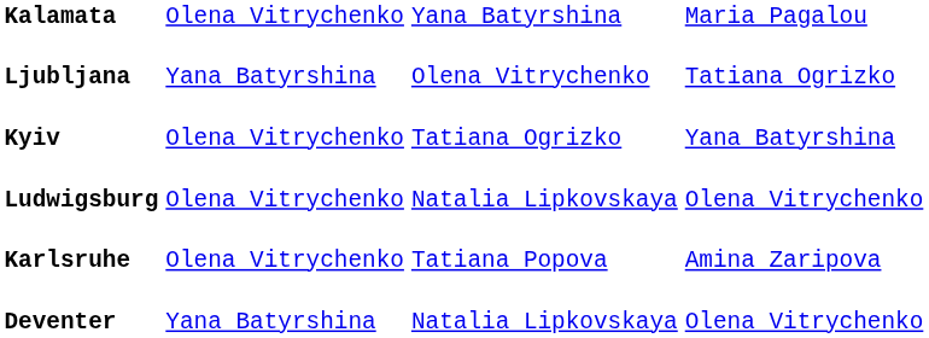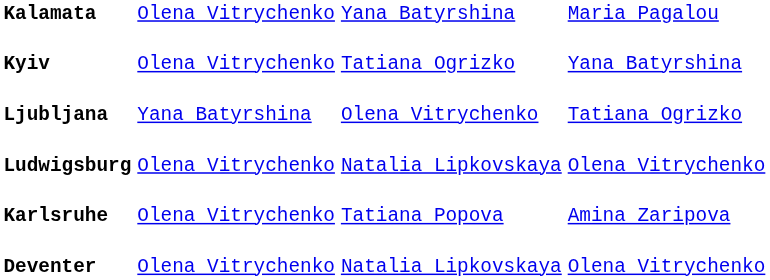rows swapped: Kyiv <-> Ljubljana
Deventer | column 2: Yana Batyrshina -> Olena Vitrychenko
